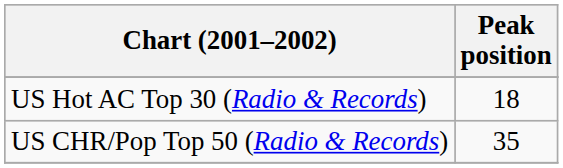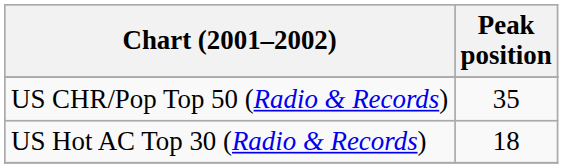rows swapped: US CHR/Pop Top 50 (Radio & Records) <-> US Hot AC Top 30 (Radio & Records)
